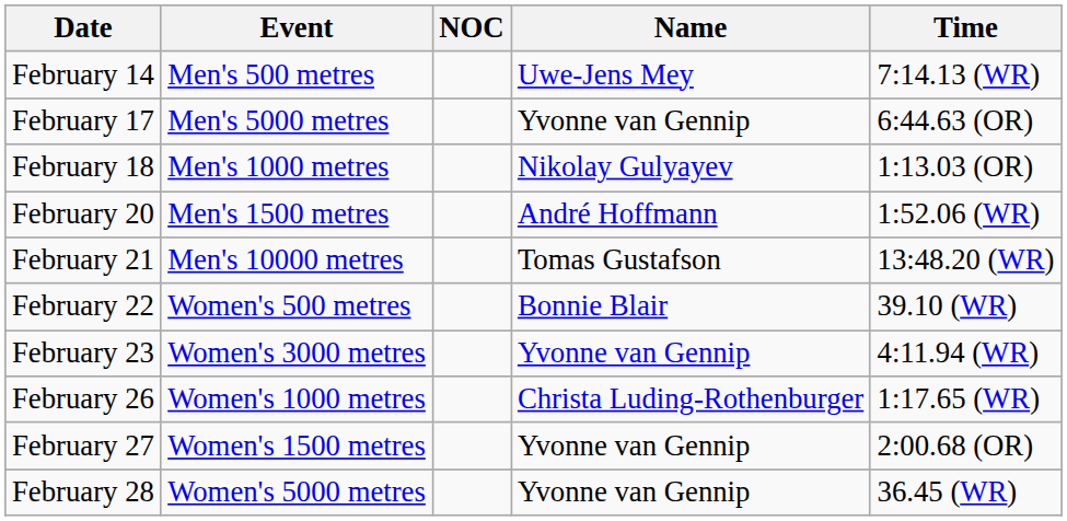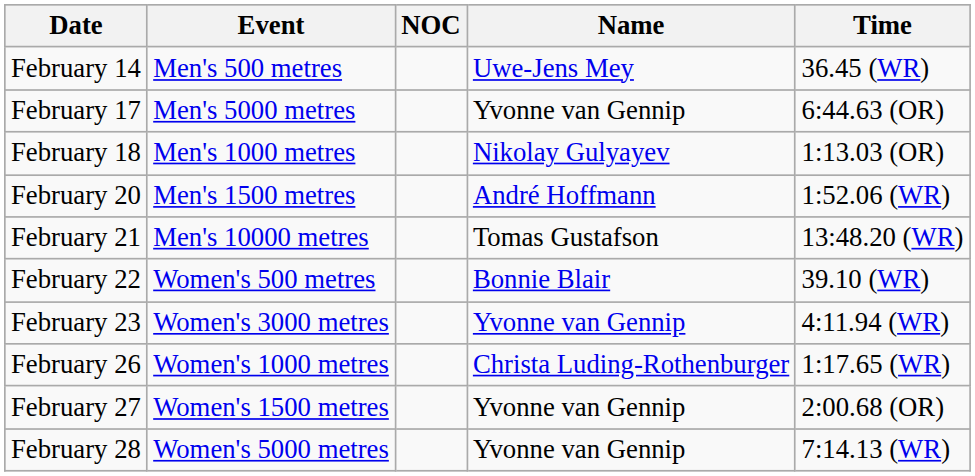February 14 | Time: 7:14.13 (WR) -> 36.45 (WR)
February 28 | Time: 36.45 (WR) -> 7:14.13 (WR)
